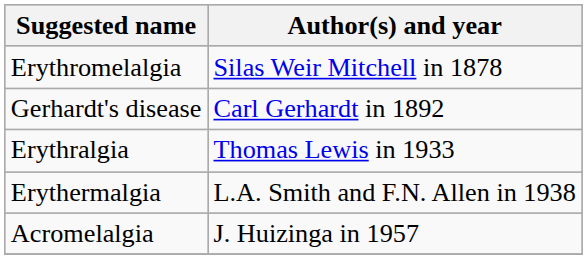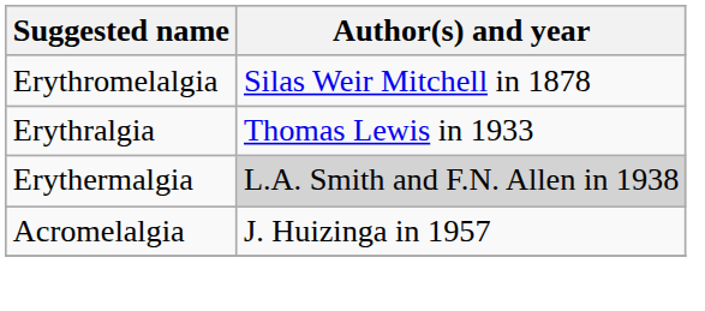- row: Gerhardt's disease | Carl Gerhardt in 1892
Erythermalgia | Author(s) and year: no background -> lightgrey background
